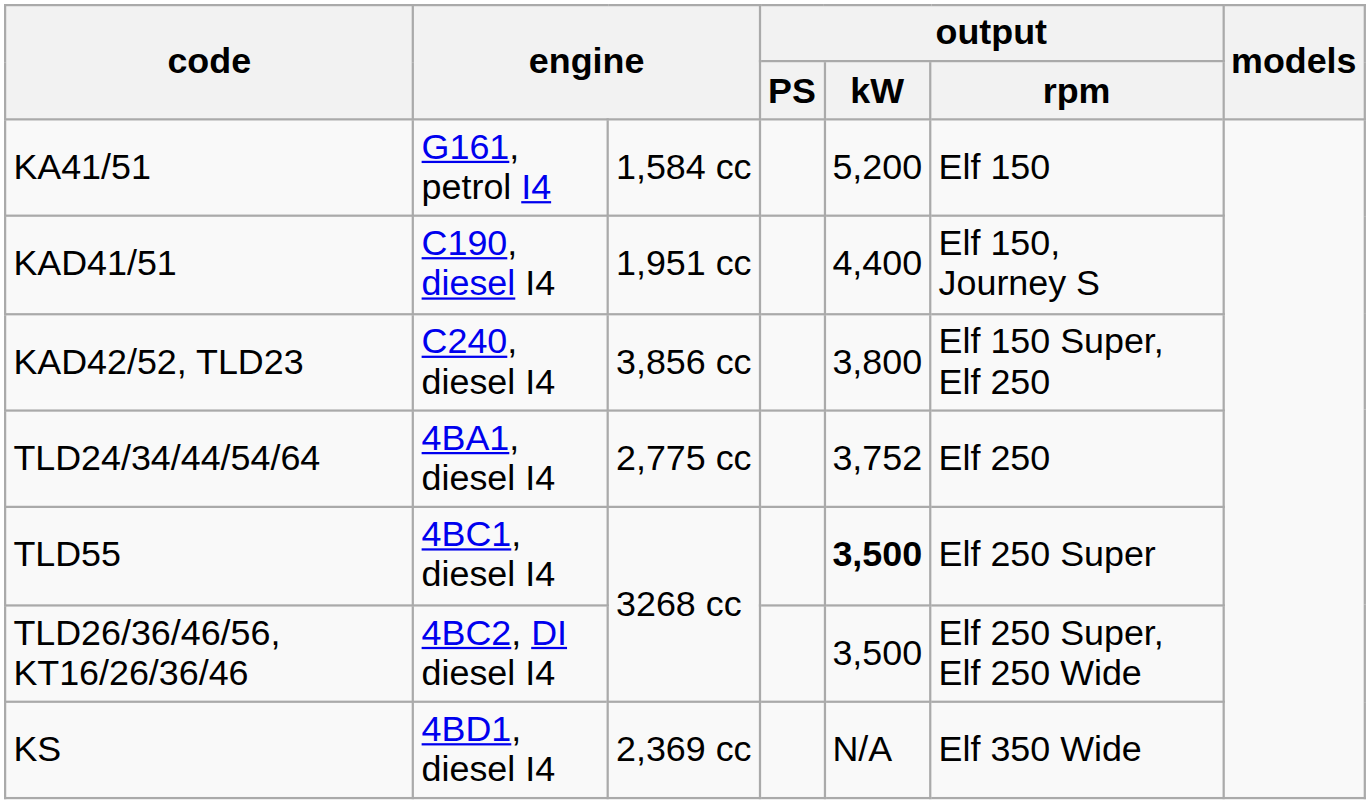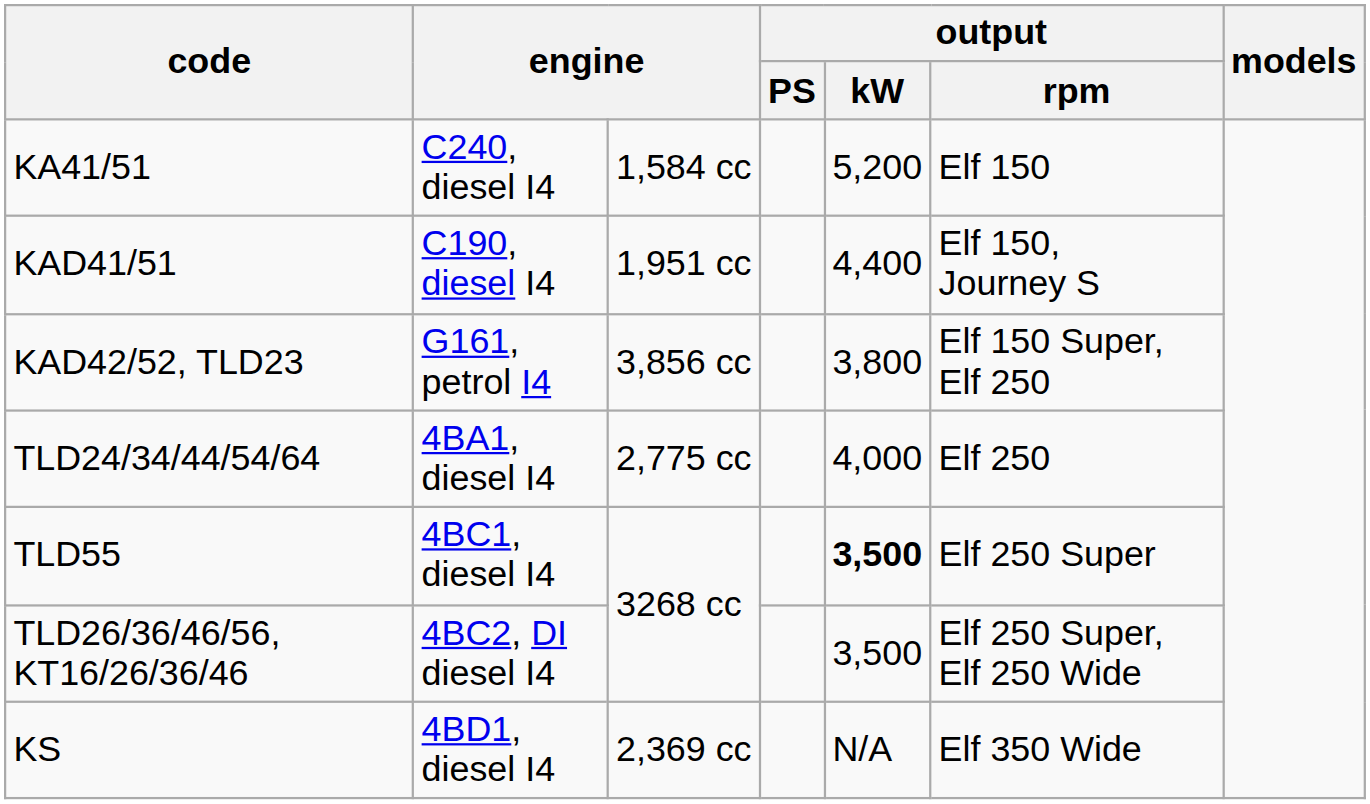KA41/51 | column 2: G161, petrol I4 -> C240, diesel I4
KAD42/52, TLD23 | column 2: C240, diesel I4 -> G161, petrol I4
TLD24/34/44/54/64 | output / kW: 3,752 -> 4,000
